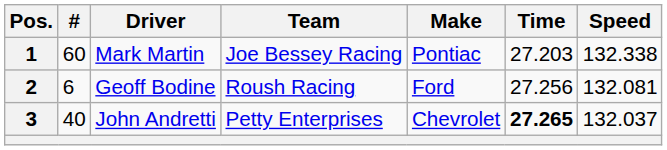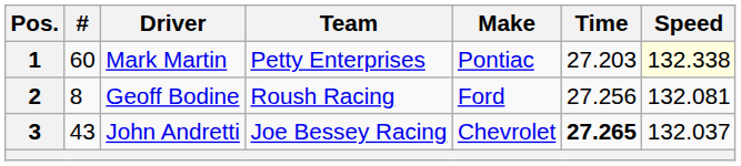1 | Team: Joe Bessey Racing -> Petty Enterprises
1 | Speed: no background -> lightyellow background
2 | #: 6 -> 8
3 | #: 40 -> 43
3 | Team: Petty Enterprises -> Joe Bessey Racing
